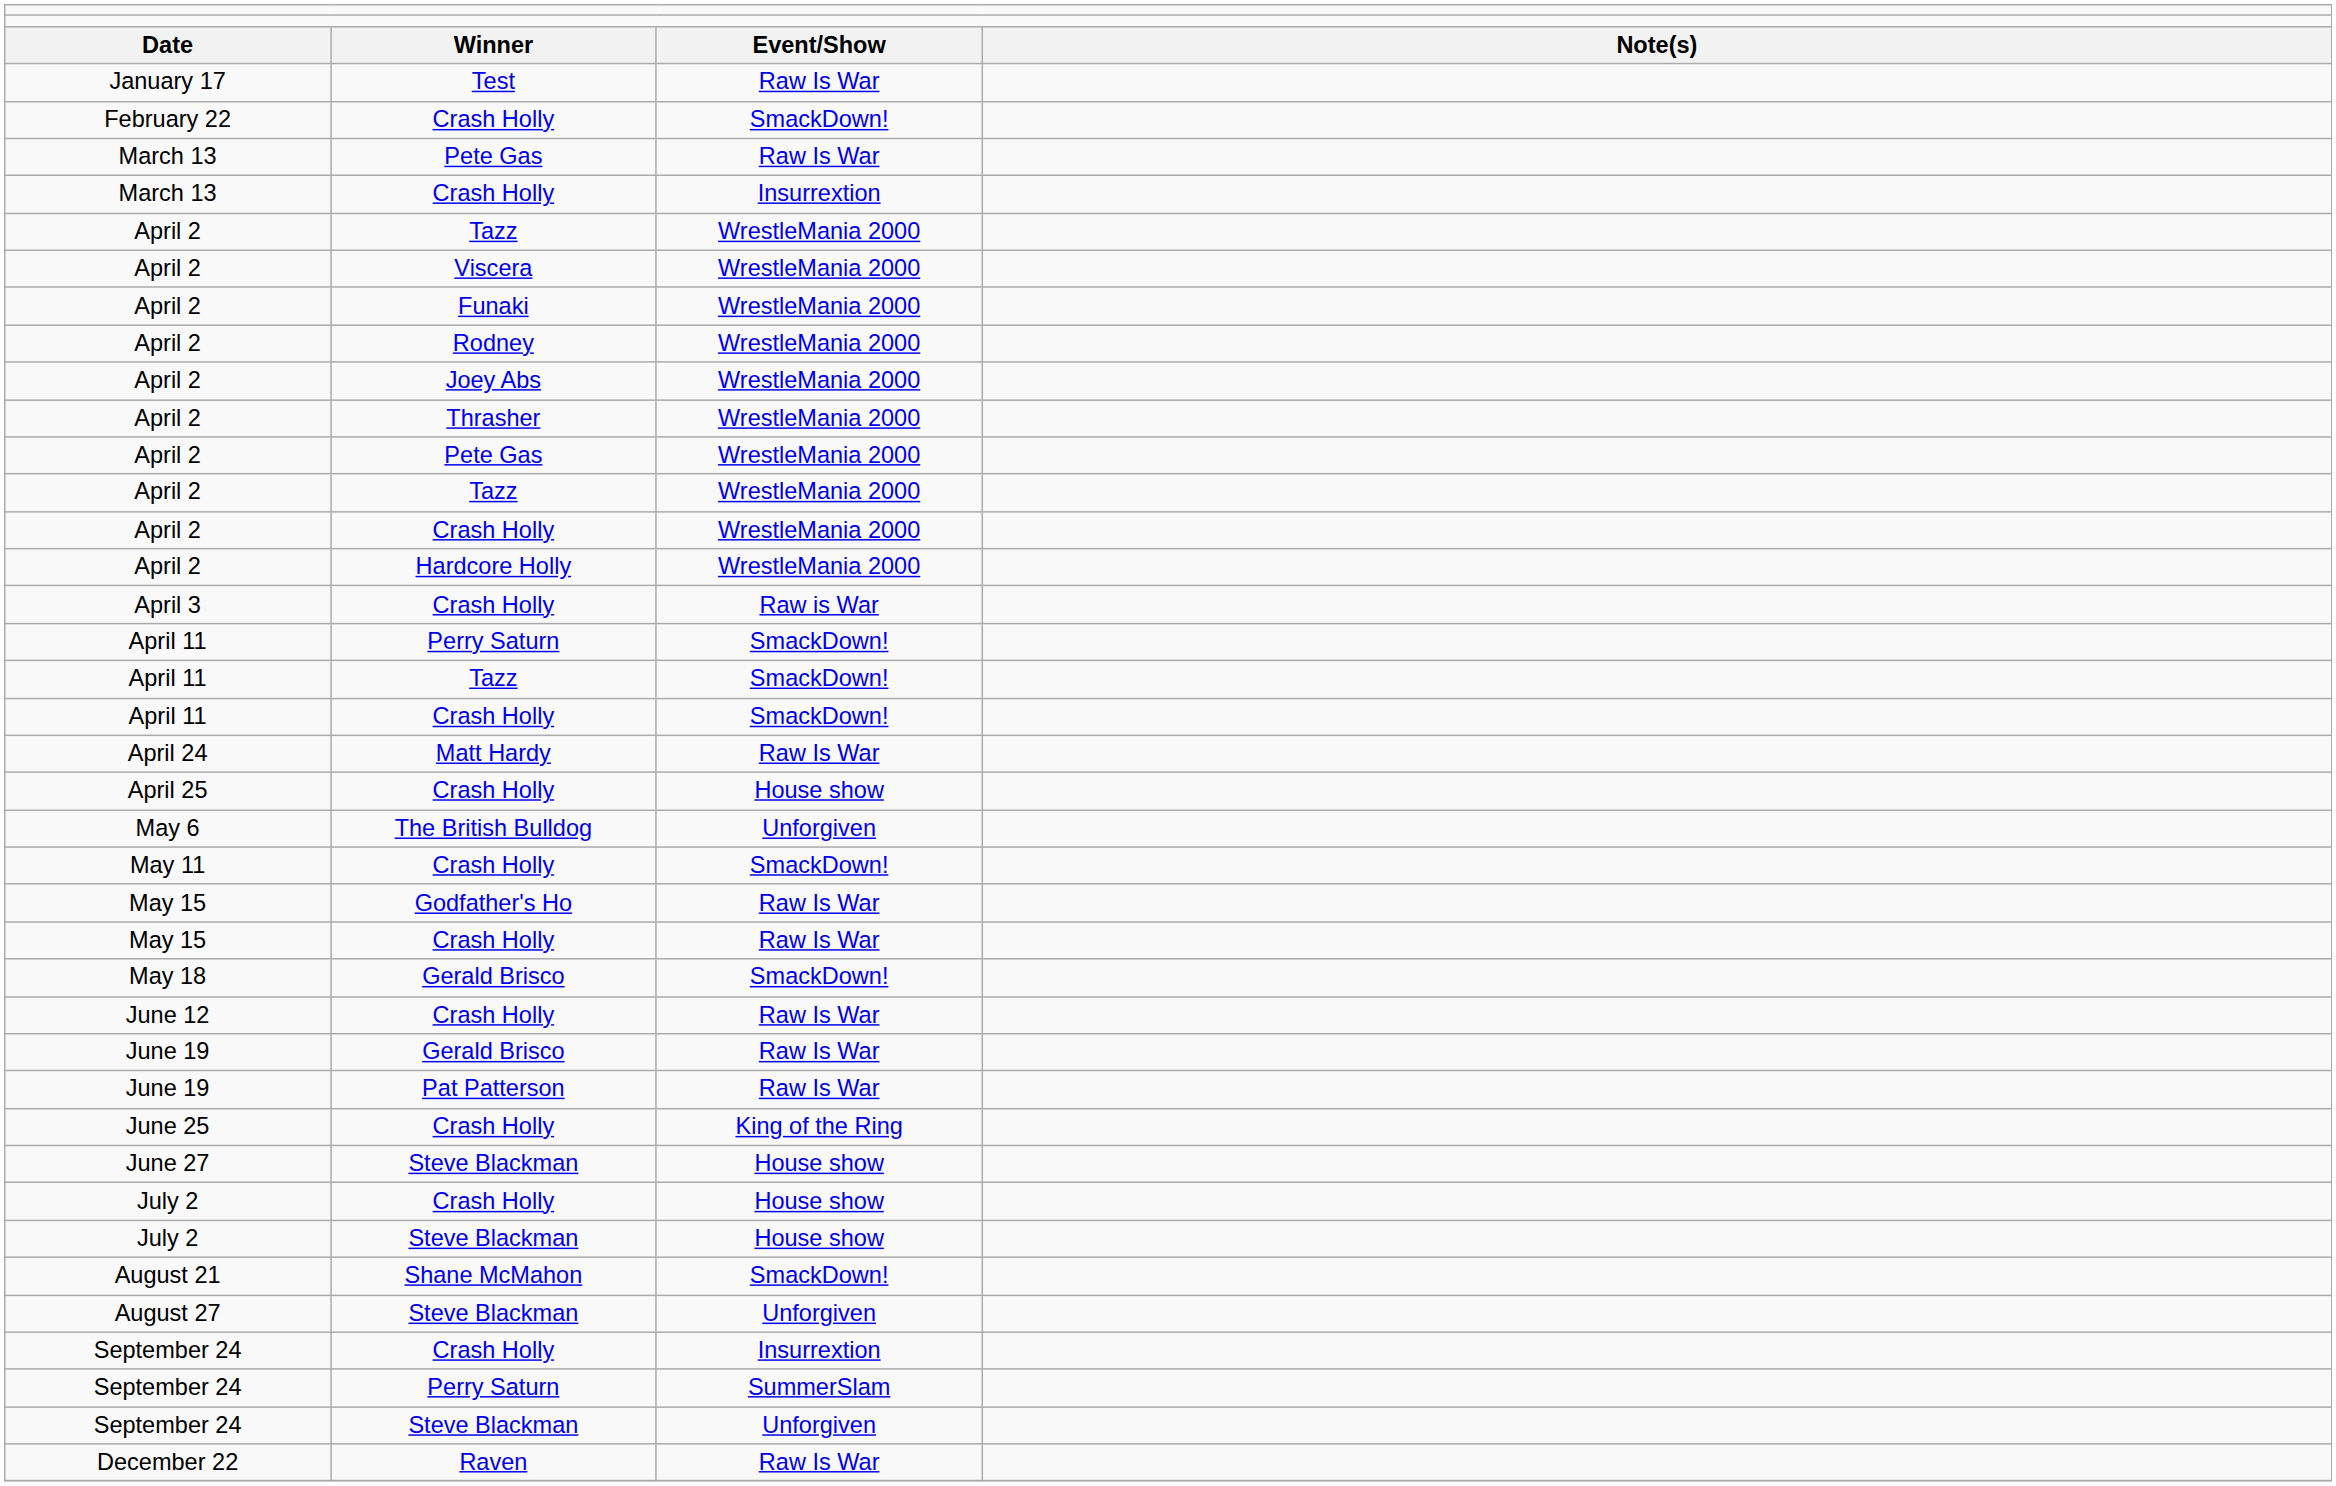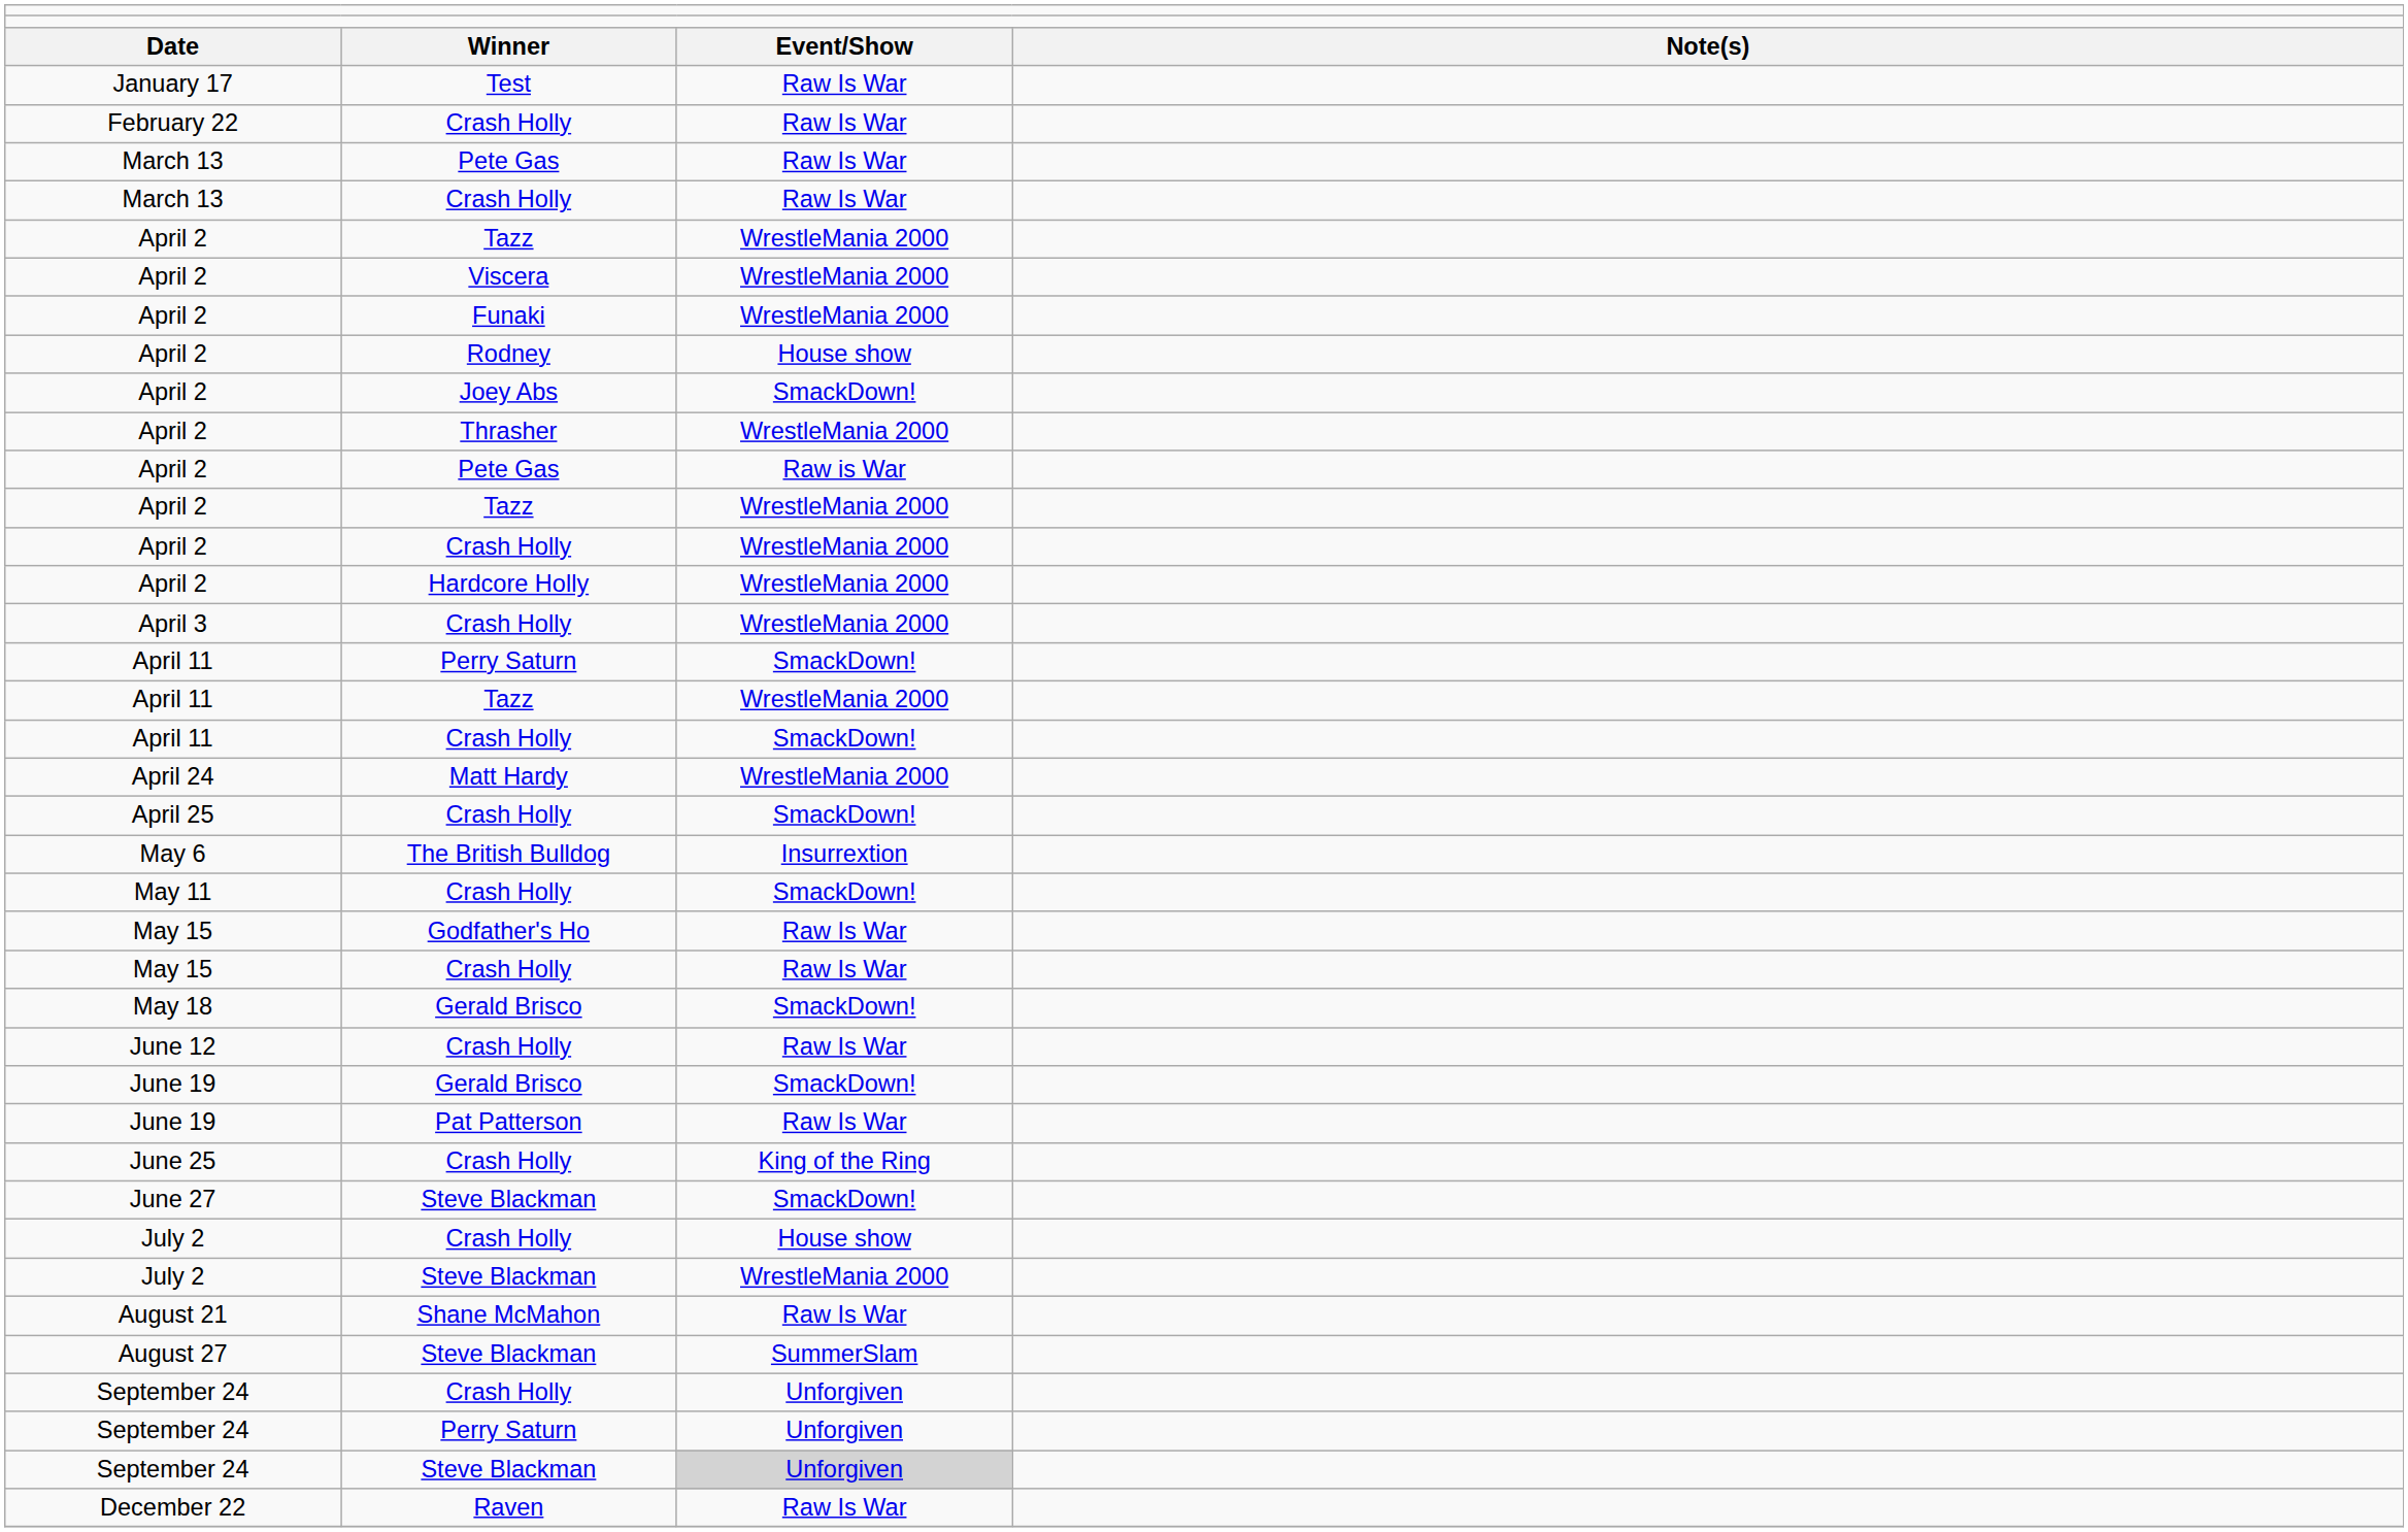February 22 | column 3: SmackDown! -> Raw Is War
March 13 / Crash Holly | column 3: Insurrextion -> Raw Is War
April 2 / Rodney | column 3: WrestleMania 2000 -> House show
April 2 / Joey Abs | column 3: WrestleMania 2000 -> SmackDown!
April 2 / Pete Gas | column 3: WrestleMania 2000 -> Raw is War
April 3 | column 3: Raw is War -> WrestleMania 2000
April 11 / Tazz | column 3: SmackDown! -> WrestleMania 2000
April 24 | column 3: Raw Is War -> WrestleMania 2000
April 25 | column 3: House show -> SmackDown!
May 6 | column 3: Unforgiven -> Insurrextion
June 19 / Gerald Brisco | column 3: Raw Is War -> SmackDown!
June 27 | column 3: House show -> SmackDown!
July 2 / Steve Blackman | column 3: House show -> WrestleMania 2000
August 21 | column 3: SmackDown! -> Raw Is War
August 27 | column 3: Unforgiven -> SummerSlam
September 24 / Crash Holly | column 3: Insurrextion -> Unforgiven
September 24 / Perry Saturn | column 3: SummerSlam -> Unforgiven
September 24 / Steve Blackman | column 3: no background -> lightgrey background
